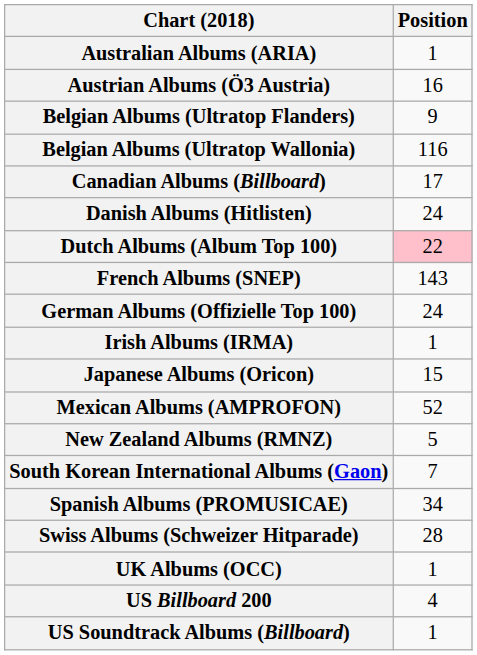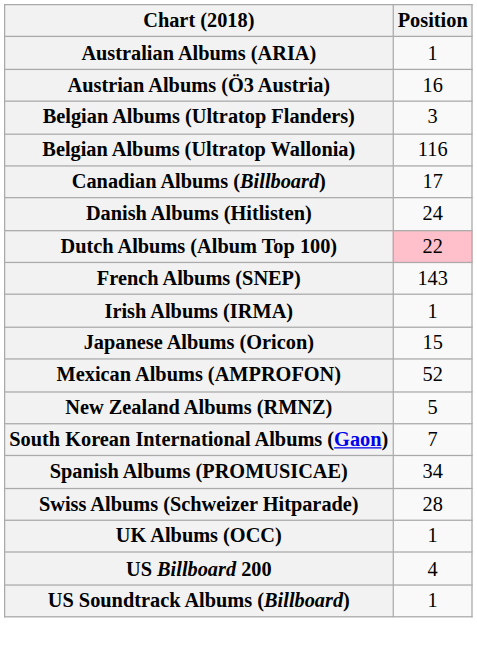Belgian Albums (Ultratop Flanders) | Position: 9 -> 3
- row: German Albums (Offizielle Top 100) | 24
